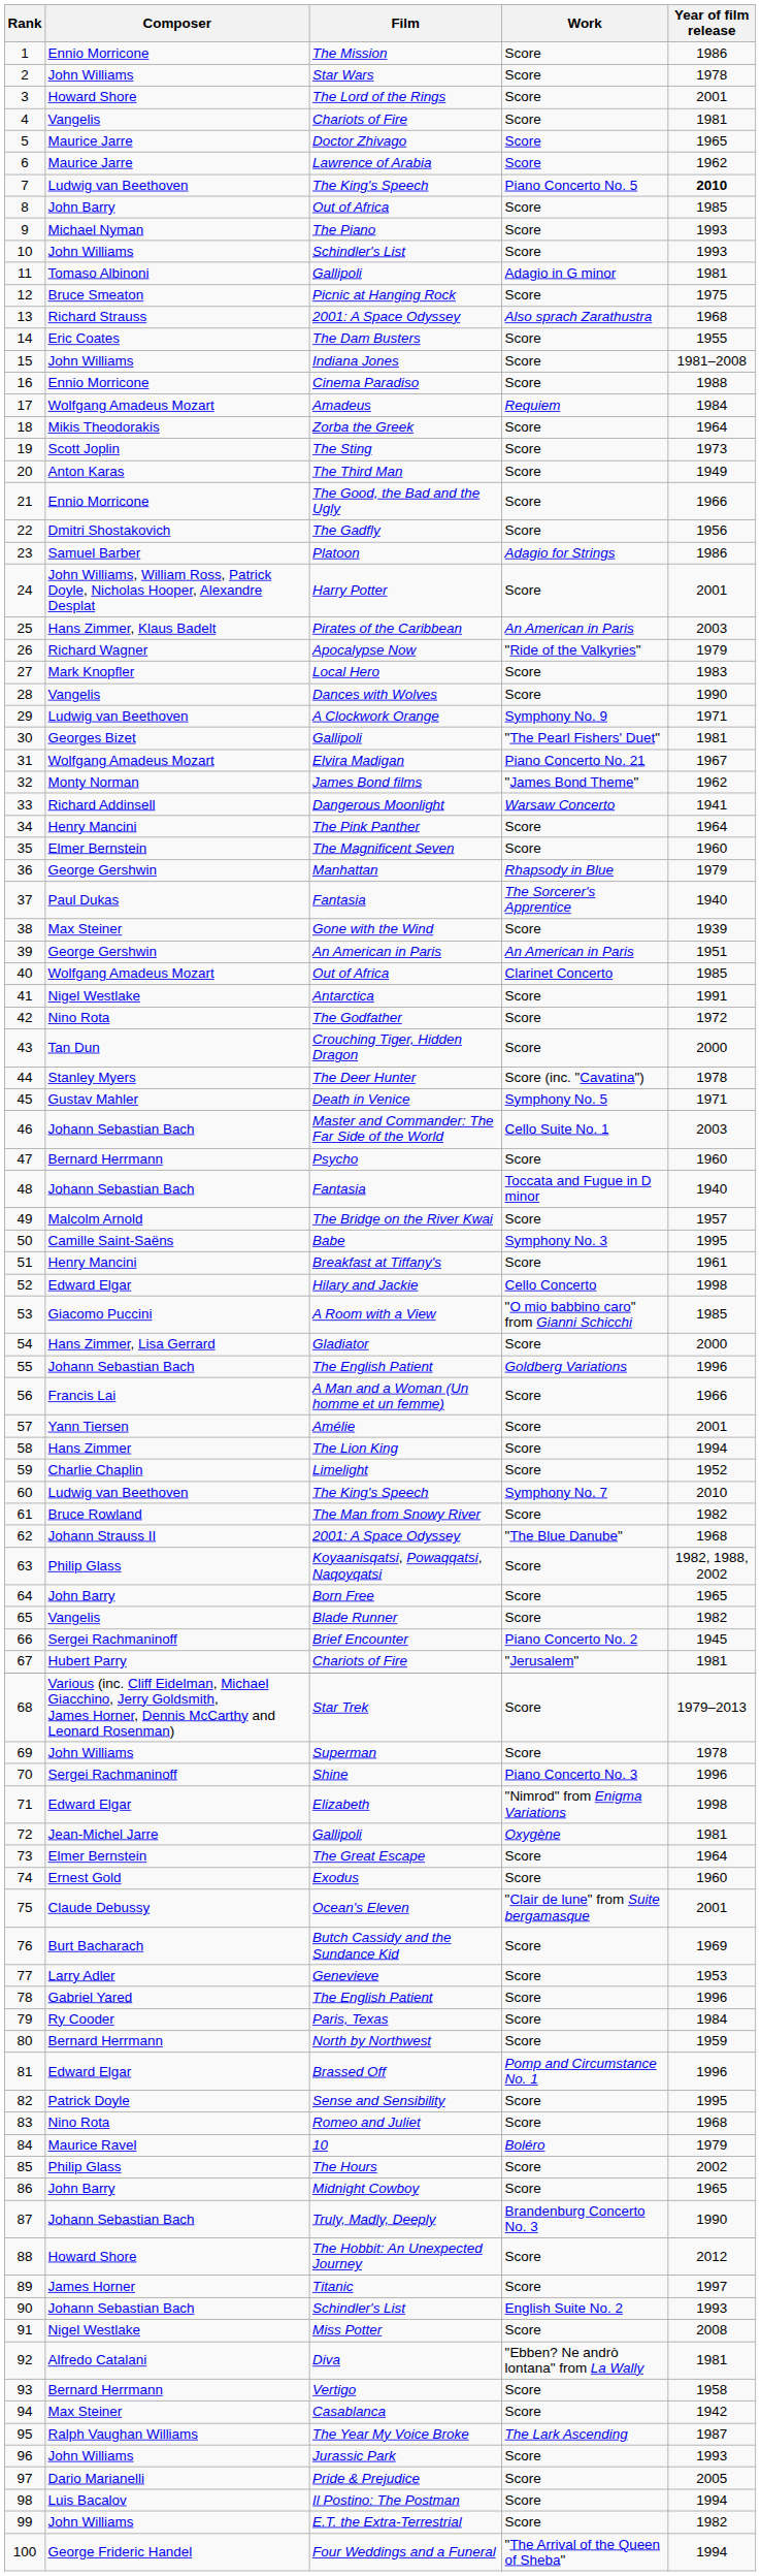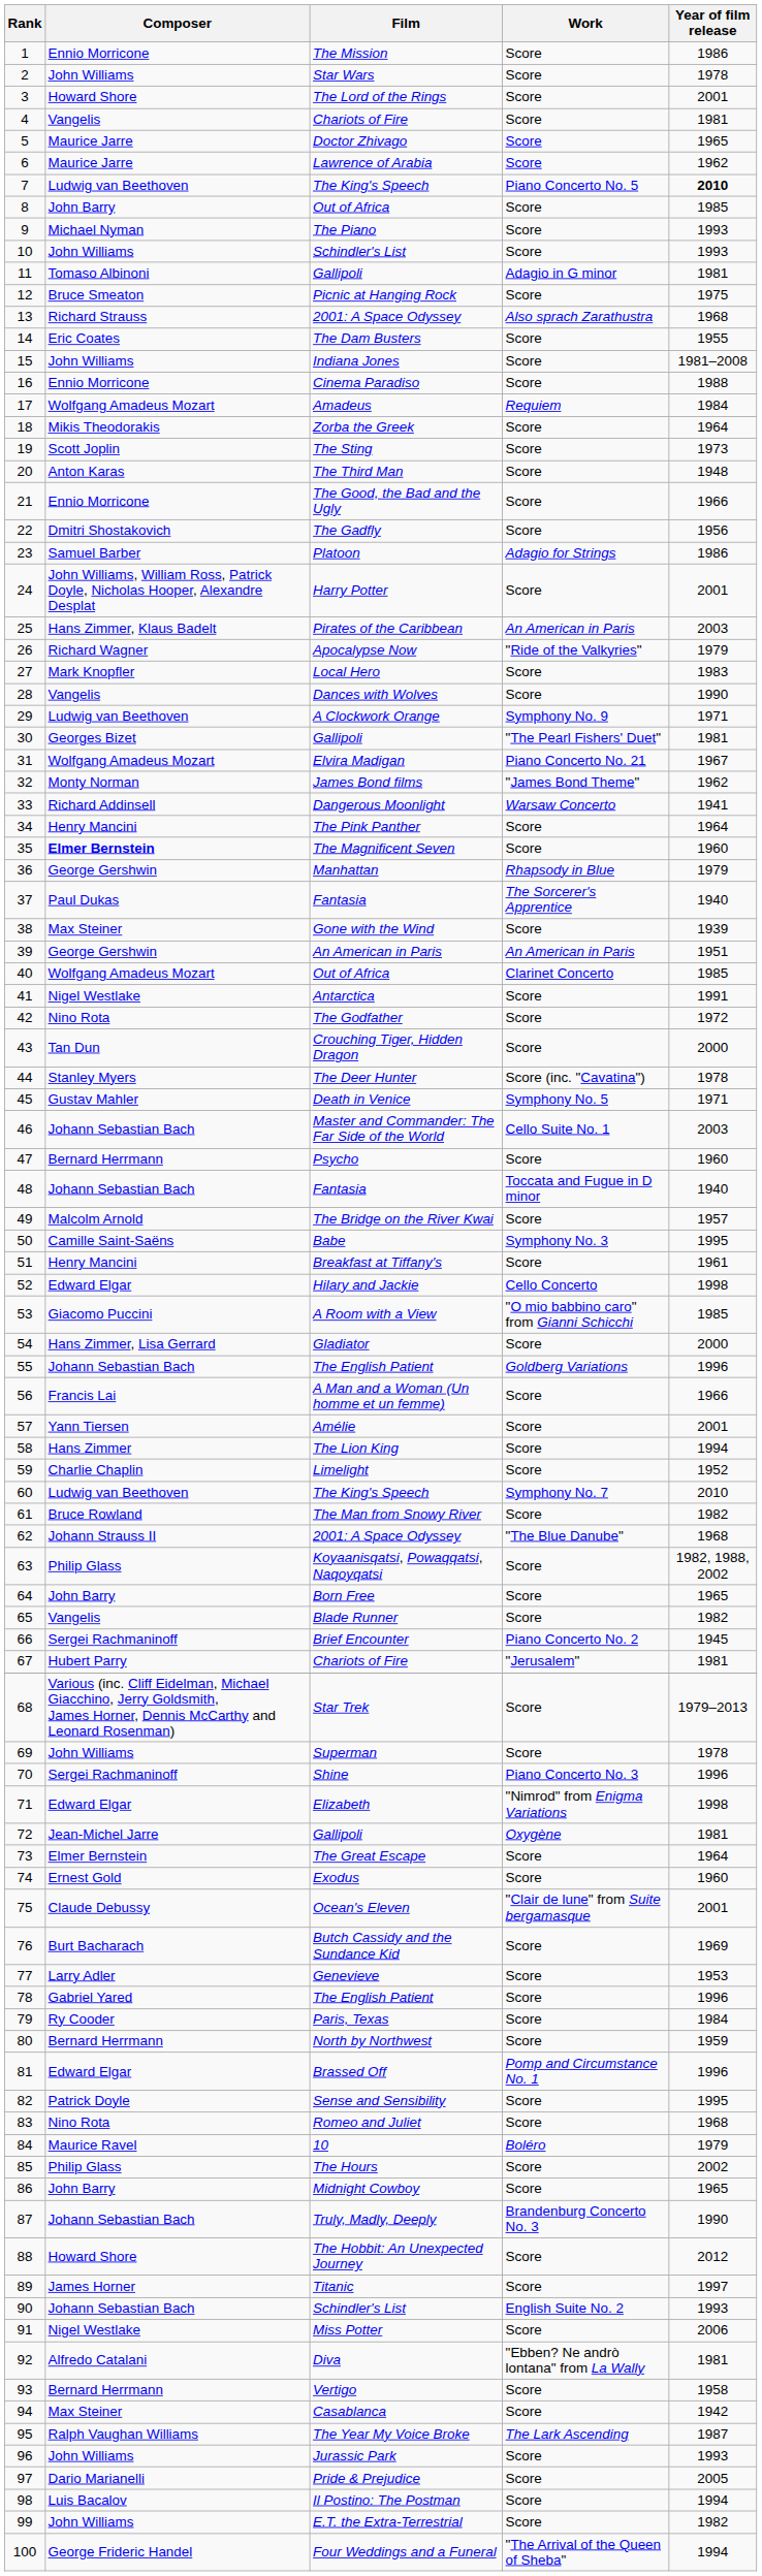The Third Man | Year of film release: 1949 -> 1948
The Magnificent Seven | Composer: normal -> bold
Miss Potter | Year of film release: 2008 -> 2006
